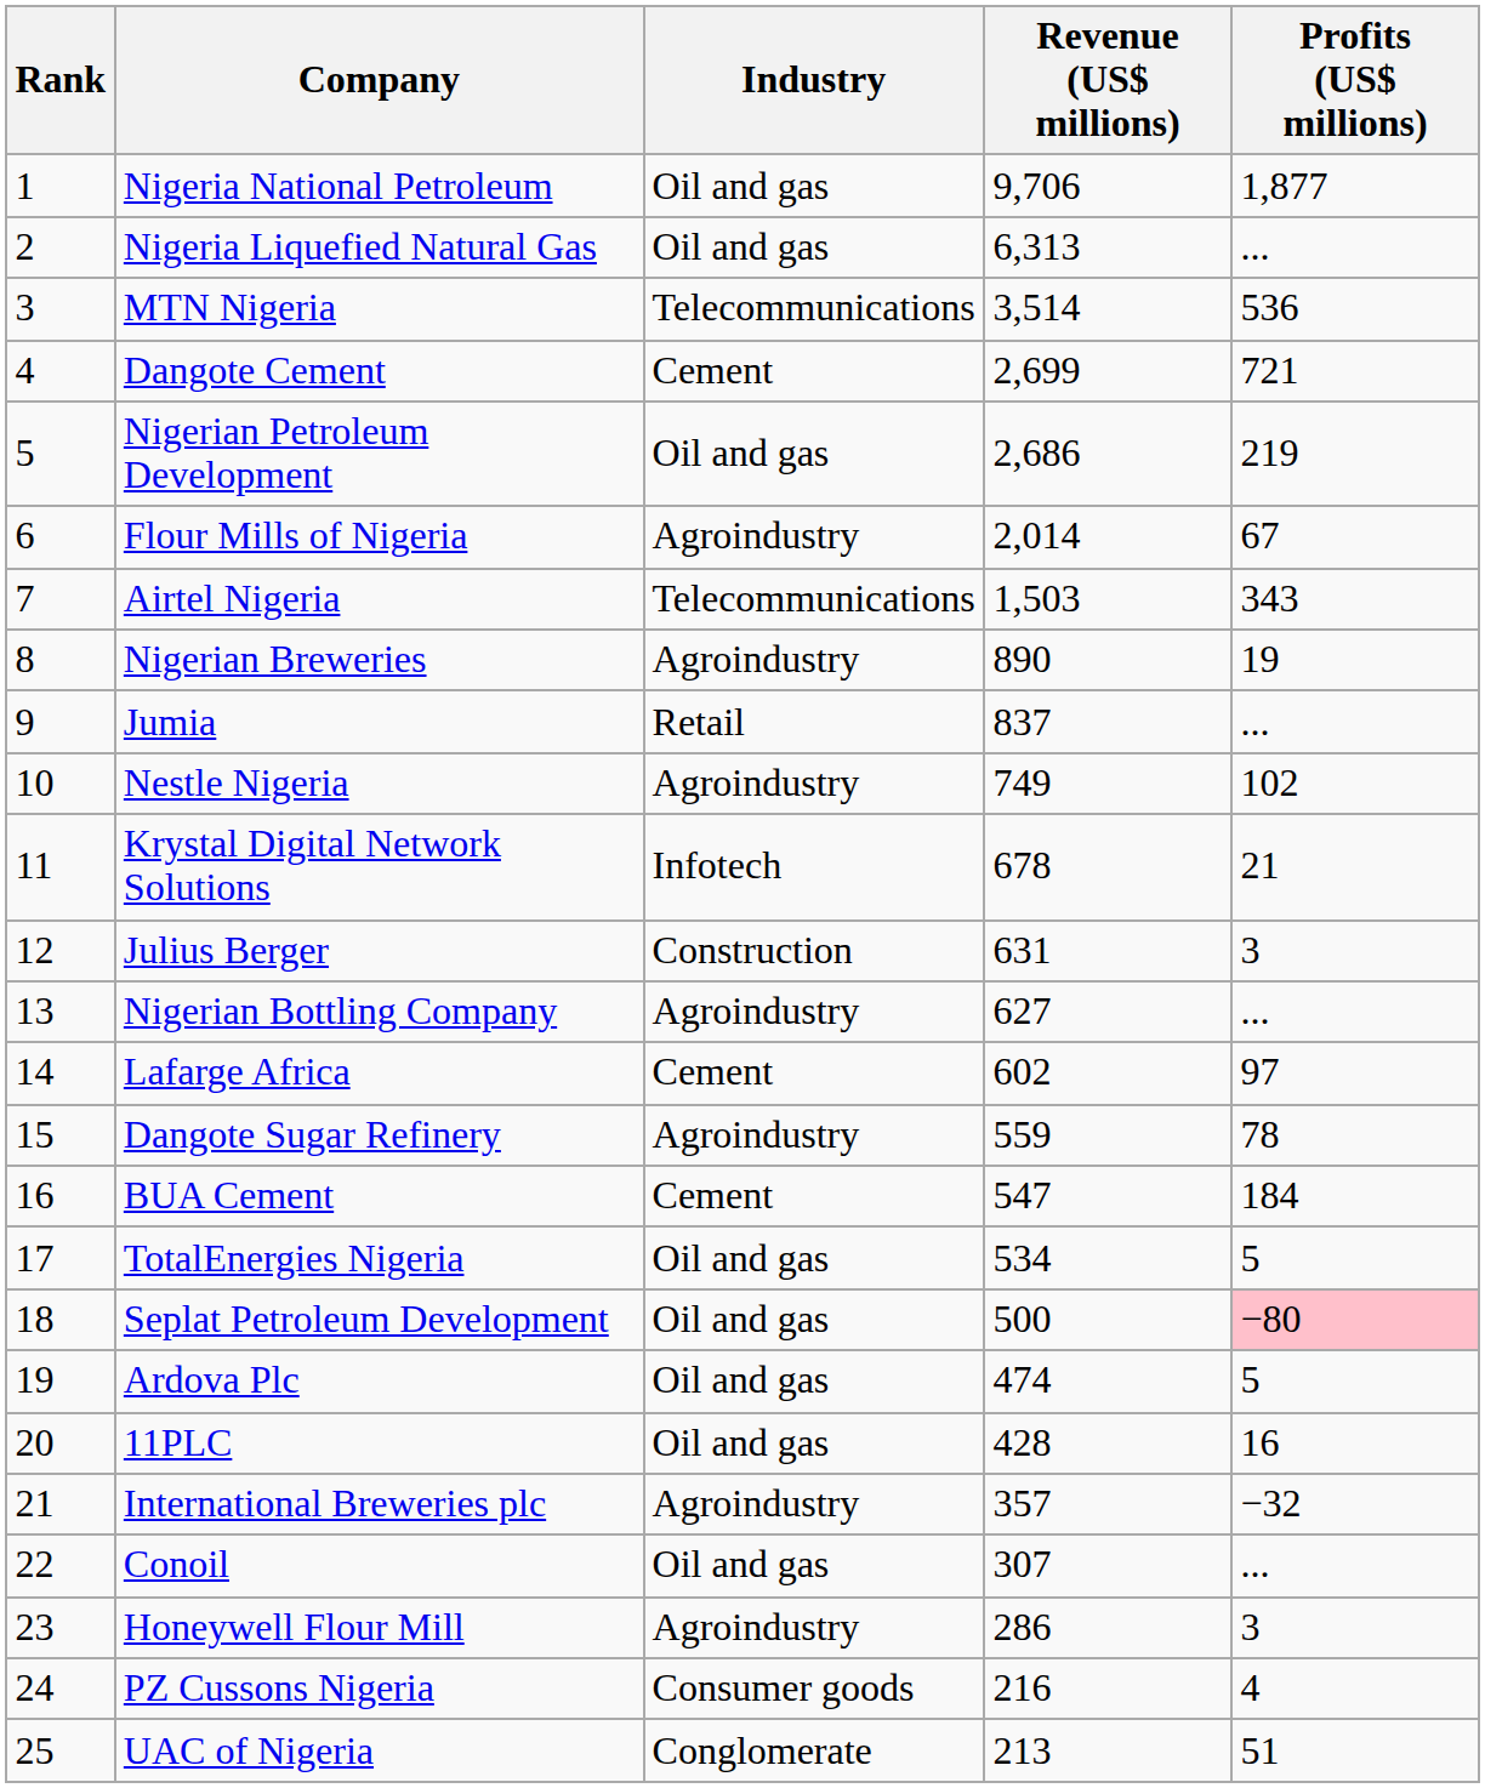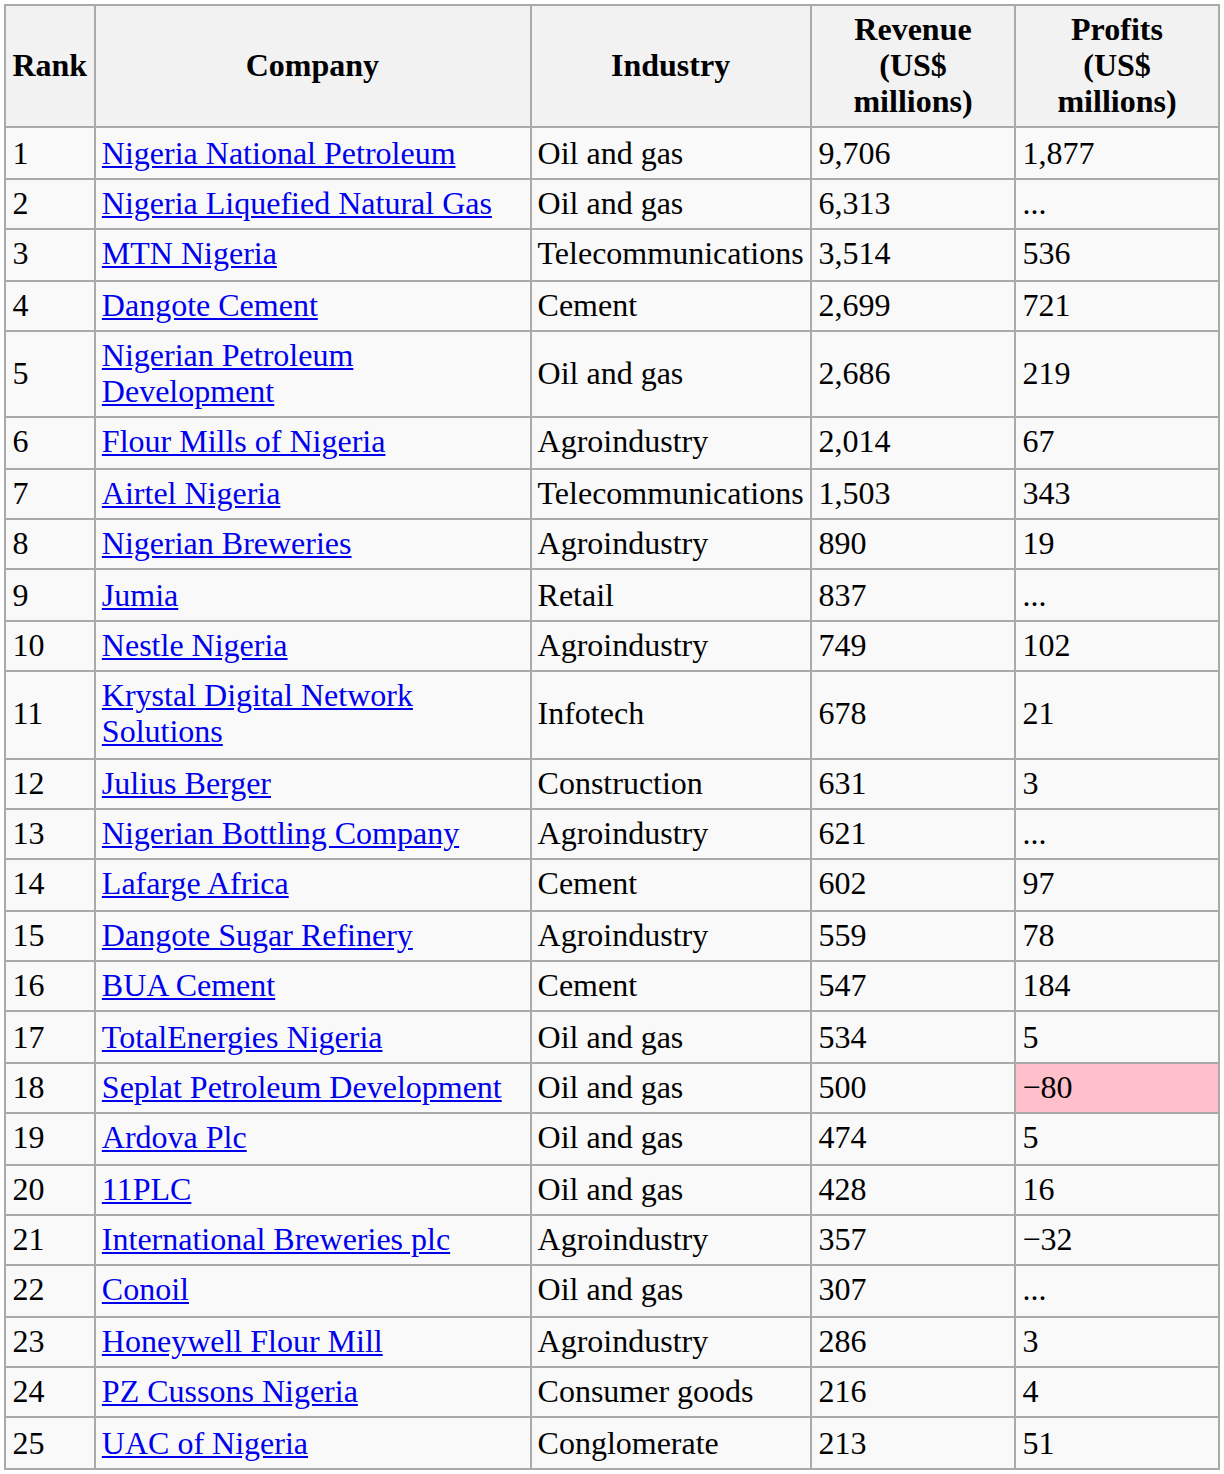Nigerian Bottling Company | Revenue (US$ millions): 627 -> 621
